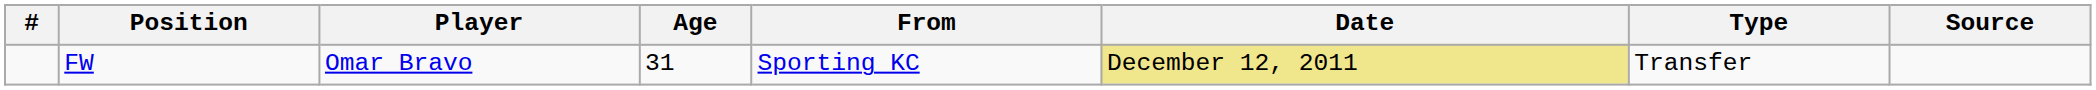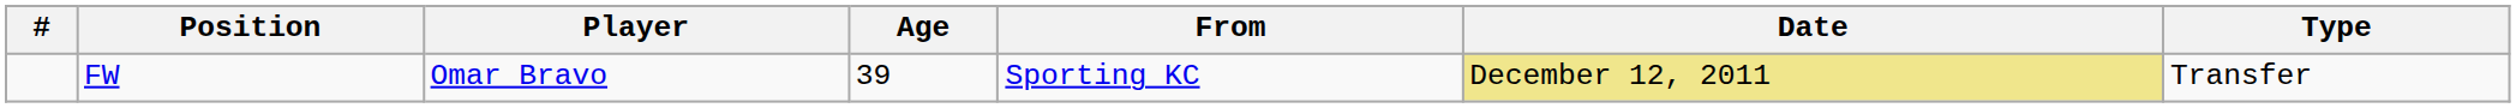- column: Source
FW | Age: 31 -> 39
